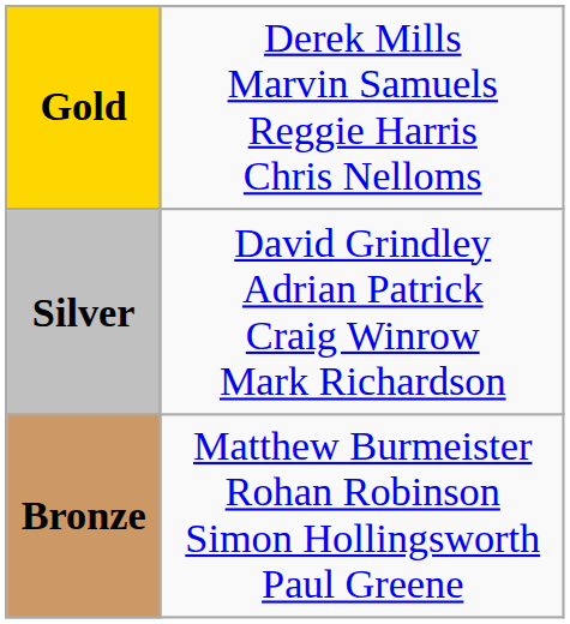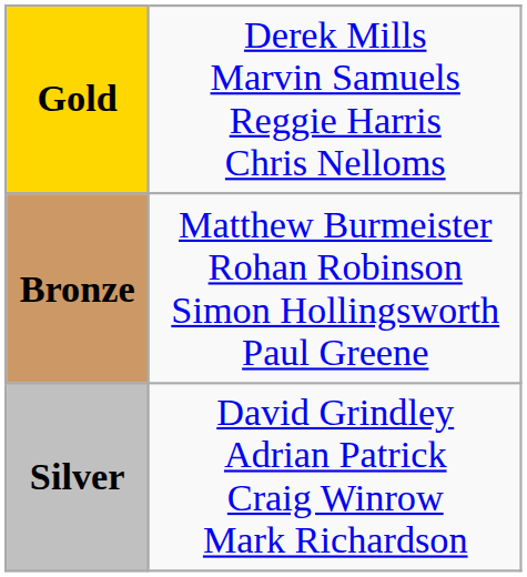rows swapped: Silver <-> Bronze
